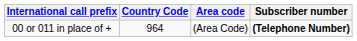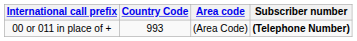00 or 011 in place of + | Country Code: 964 -> 993
